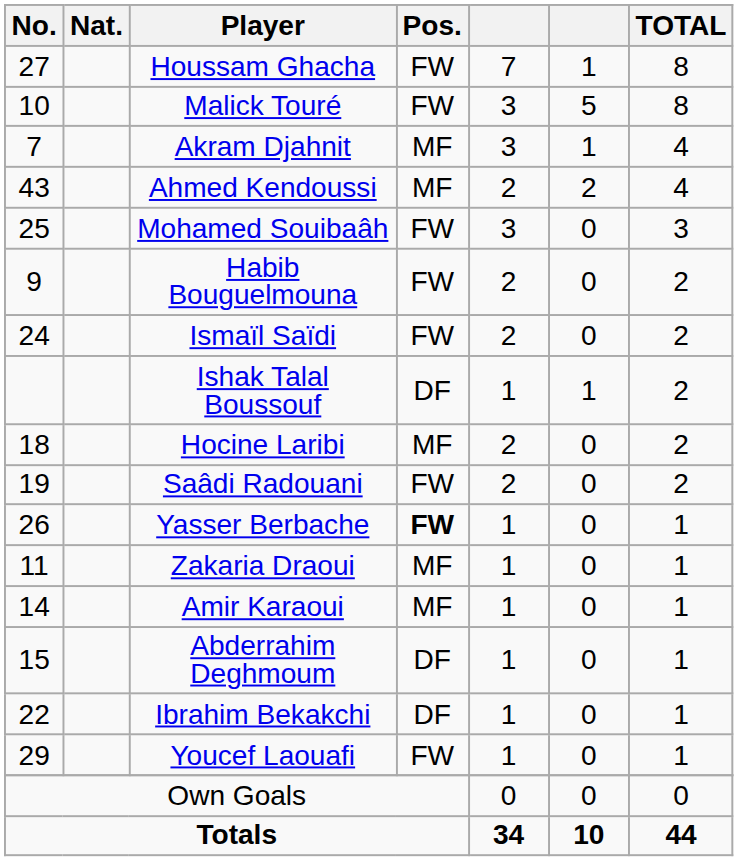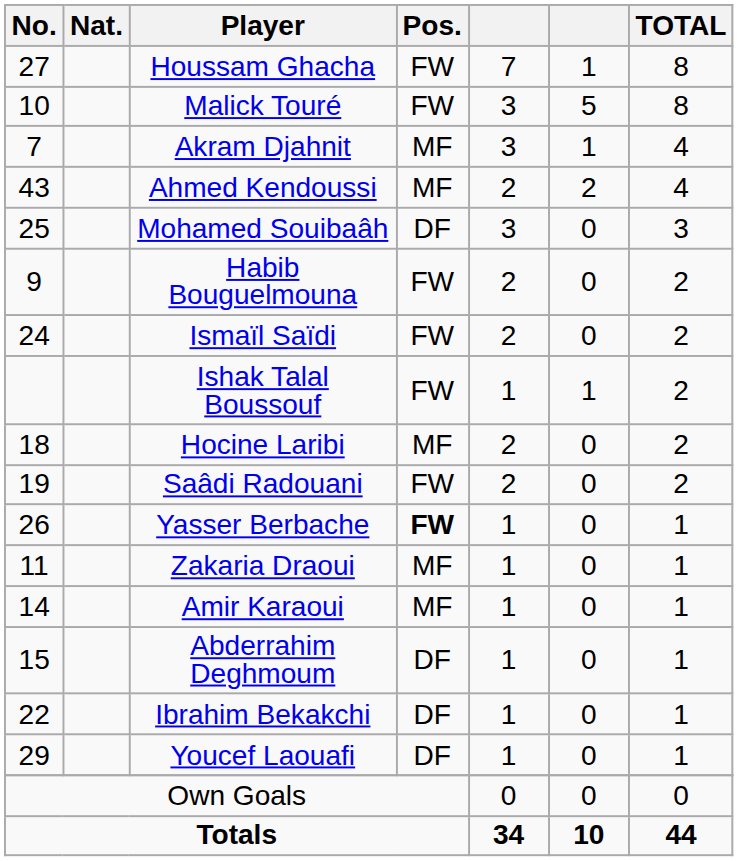Mohamed Souibaâh | Pos.: FW -> DF
Ishak Talal Boussouf | Pos.: DF -> FW
Youcef Laouafi | Pos.: FW -> DF
